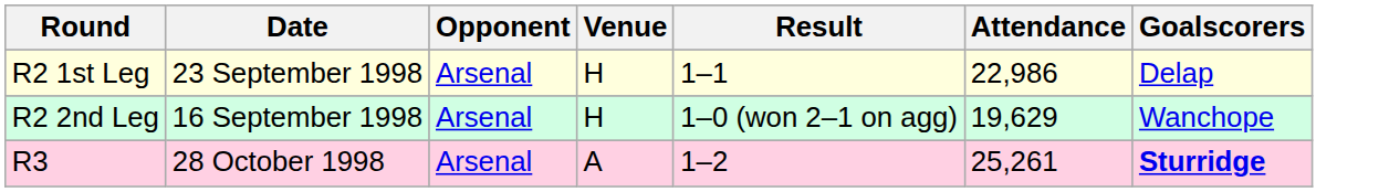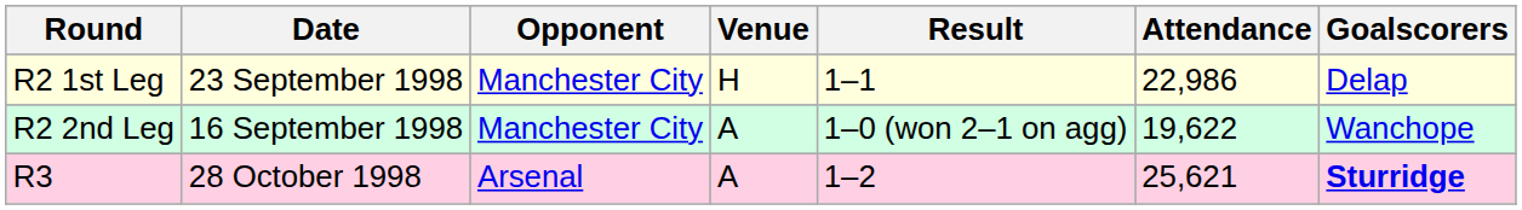R2 1st Leg | Opponent: Arsenal -> Manchester City
R2 2nd Leg | Opponent: Arsenal -> Manchester City
R2 2nd Leg | Venue: H -> A
R2 2nd Leg | Attendance: 19,629 -> 19,622
R3 | Attendance: 25,261 -> 25,621
